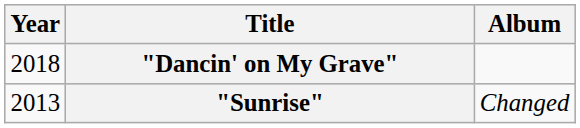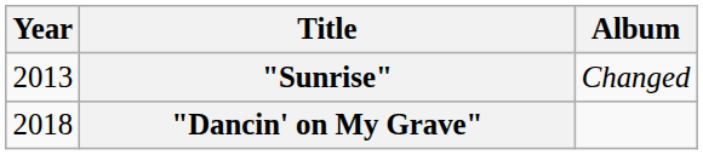rows swapped: "Sunrise" <-> "Dancin' on My Grave"
